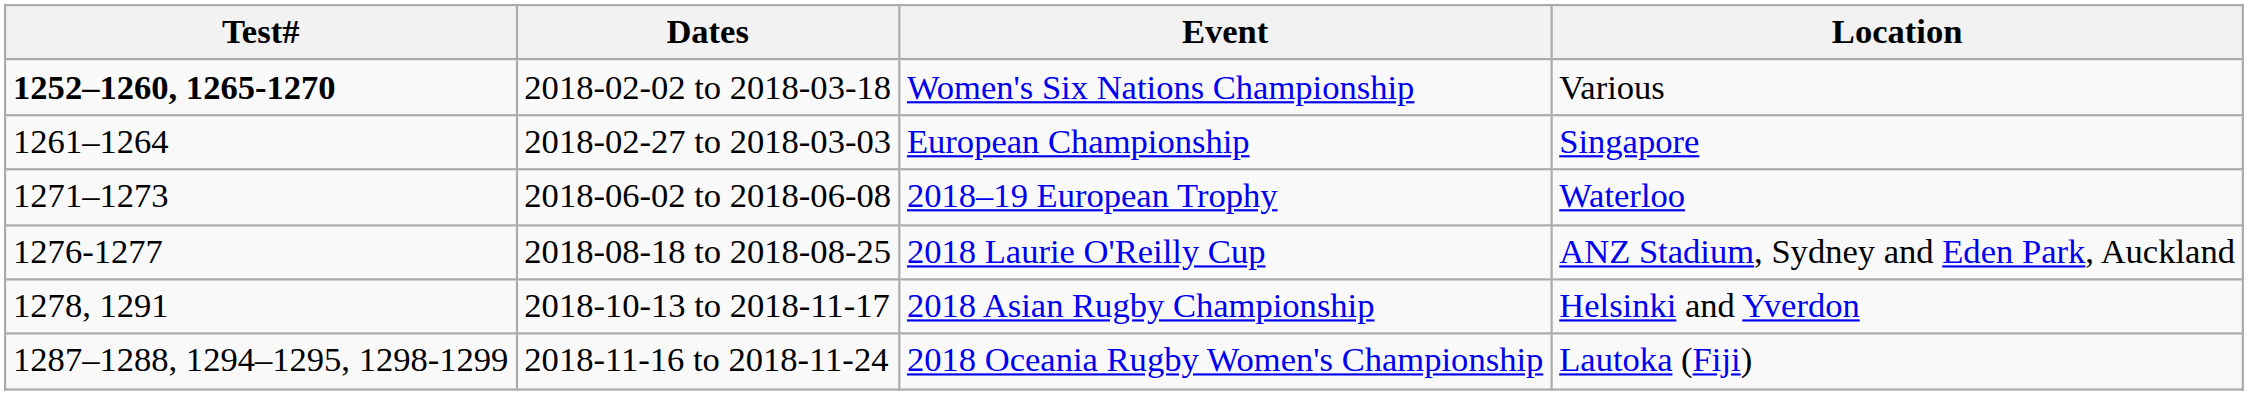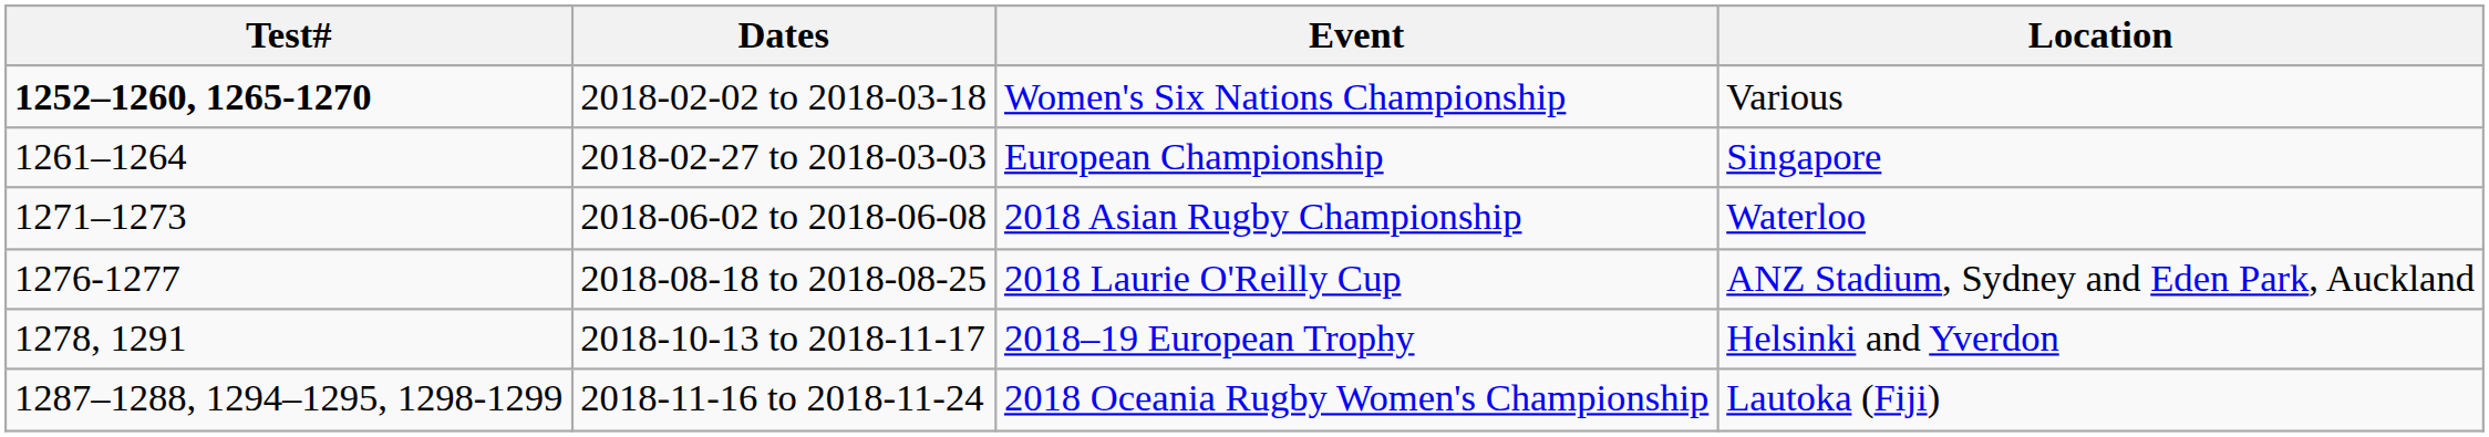2018-06-02 to 2018-06-08 | Event: 2018–19 European Trophy -> 2018 Asian Rugby Championship
2018-10-13 to 2018-11-17 | Event: 2018 Asian Rugby Championship -> 2018–19 European Trophy
